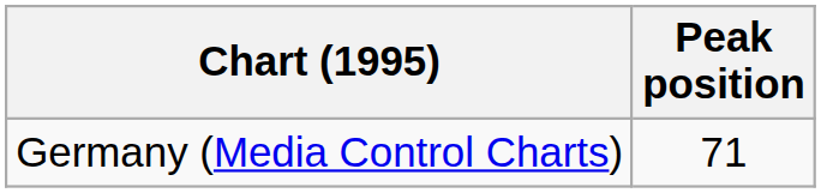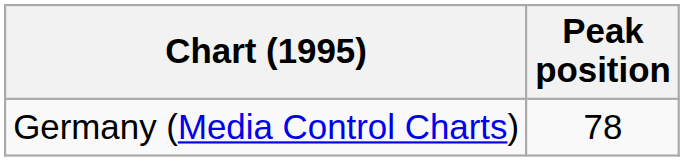Germany (Media Control Charts) | Peak position: 71 -> 78
